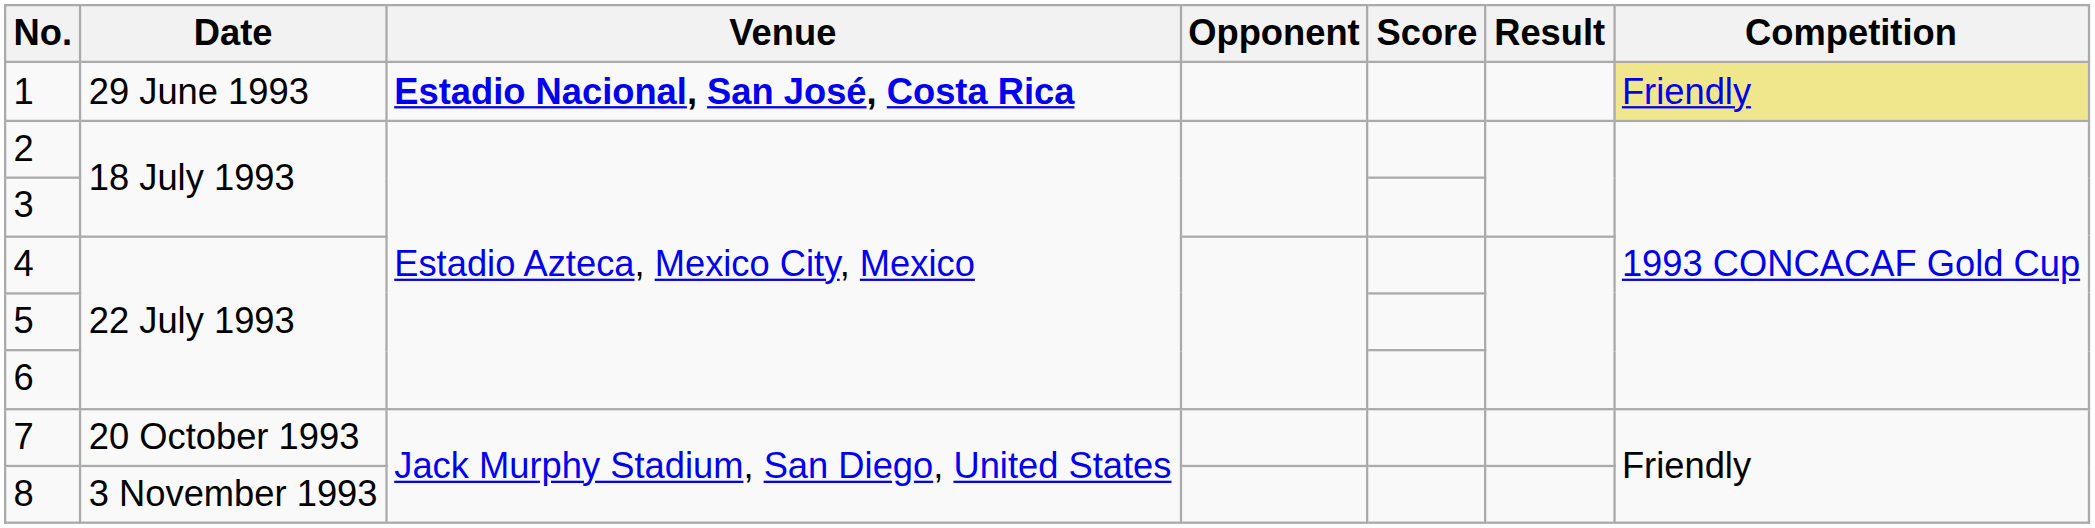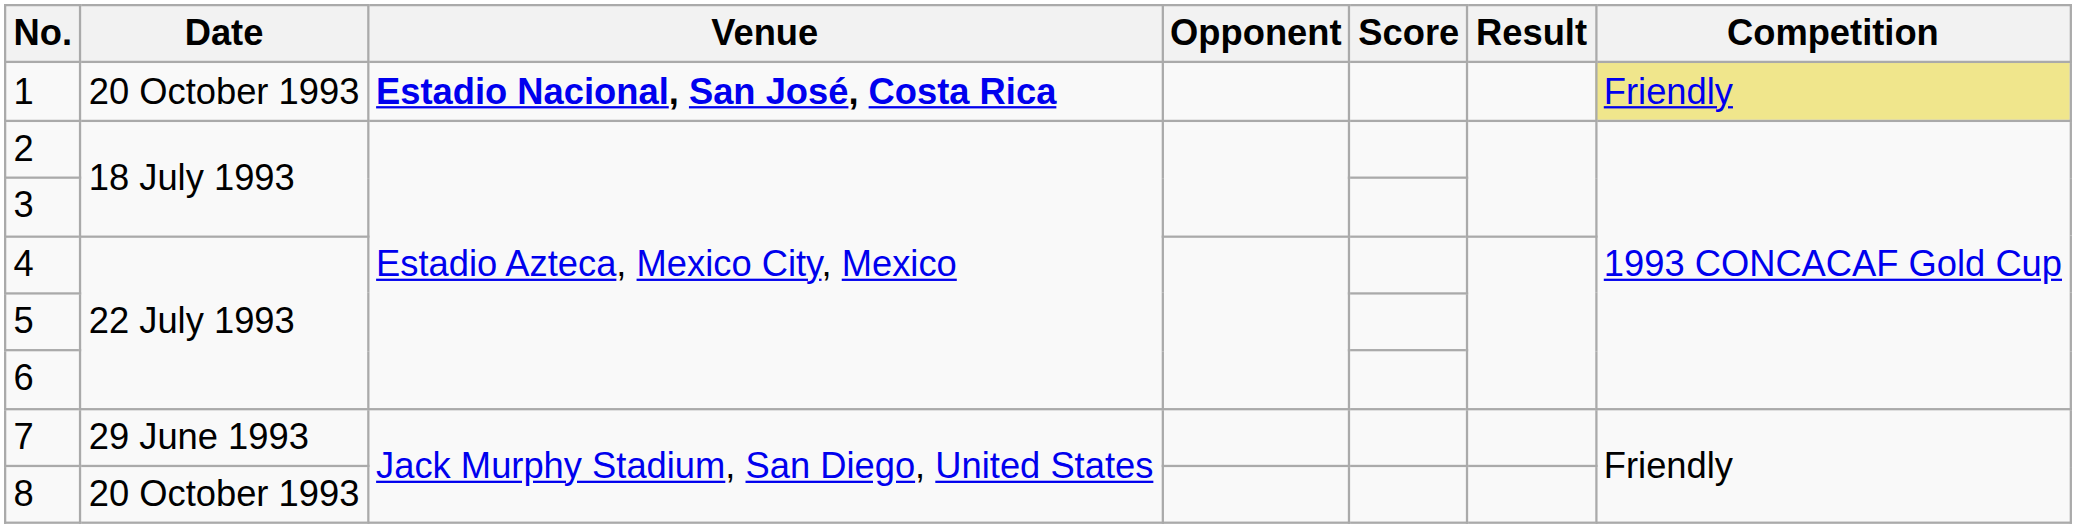1 | Date: 29 June 1993 -> 20 October 1993
7 | Date: 20 October 1993 -> 29 June 1993
8 | Date: 3 November 1993 -> 20 October 1993
